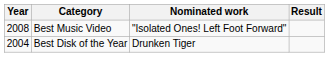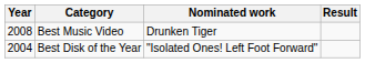Best Music Video | Nominated work: "Isolated Ones! Left Foot Forward" -> Drunken Tiger
Best Disk of the Year | Nominated work: Drunken Tiger -> "Isolated Ones! Left Foot Forward"
